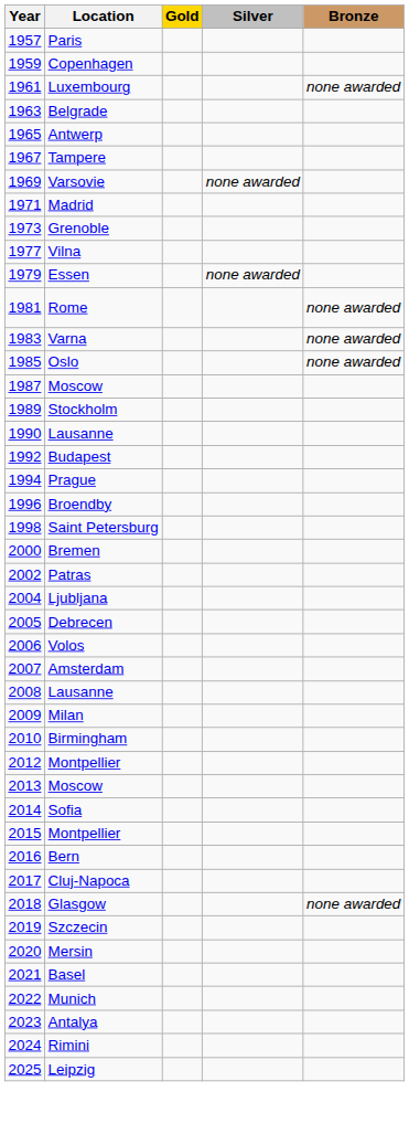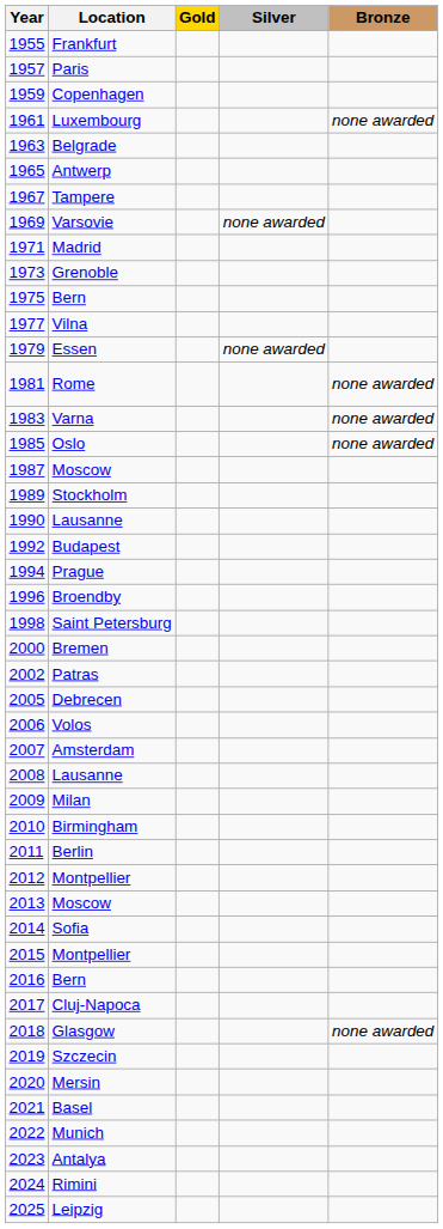+ row: 1955 | Frankfurt
+ row: 1975 | Bern
- row: 2004 | Ljubljana
+ row: 2011 | Berlin
